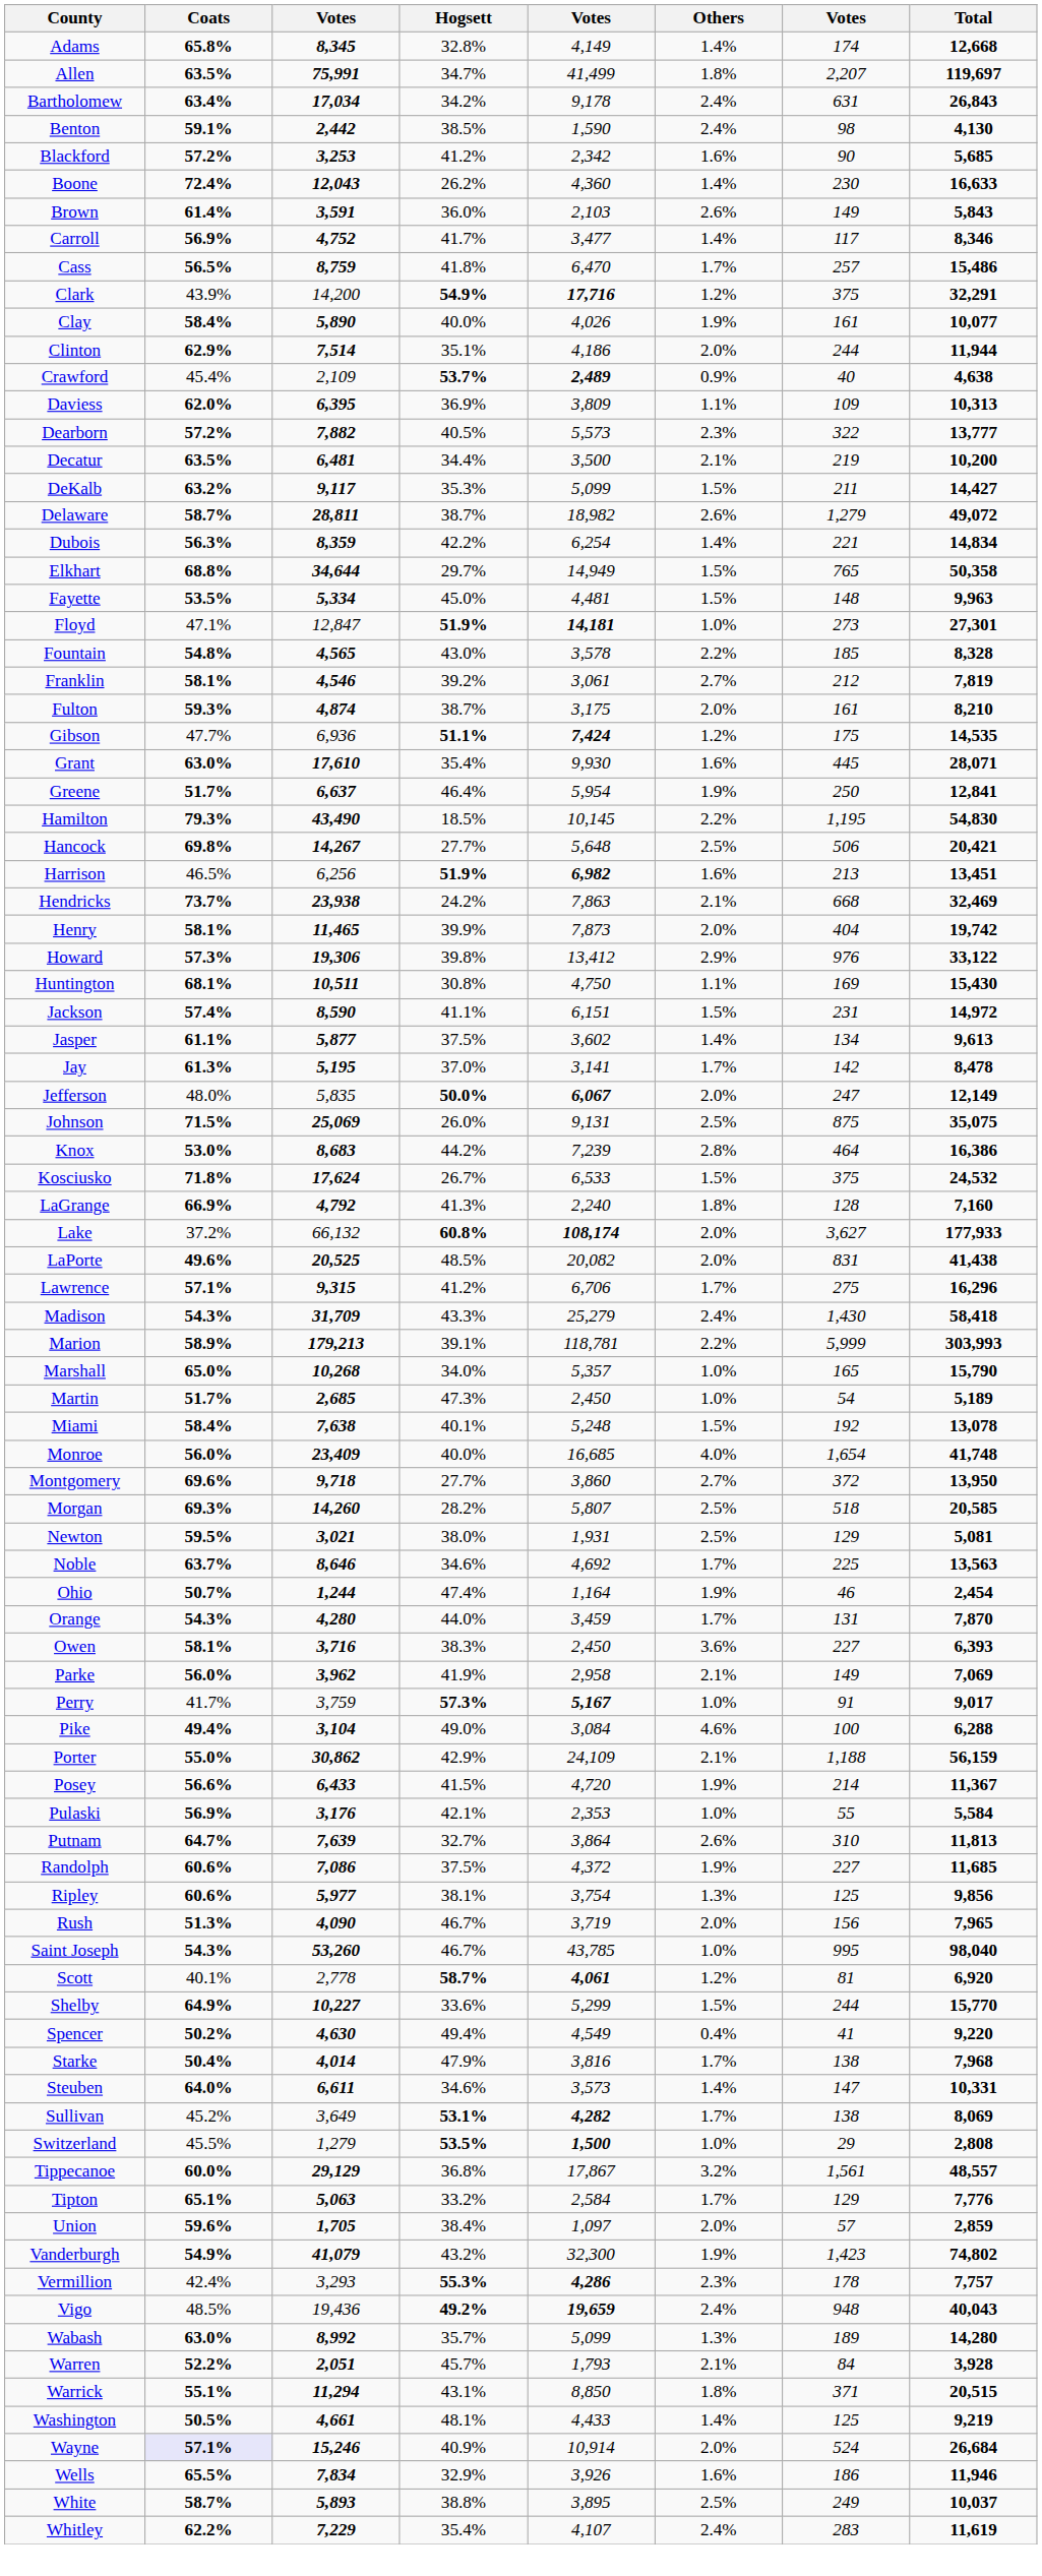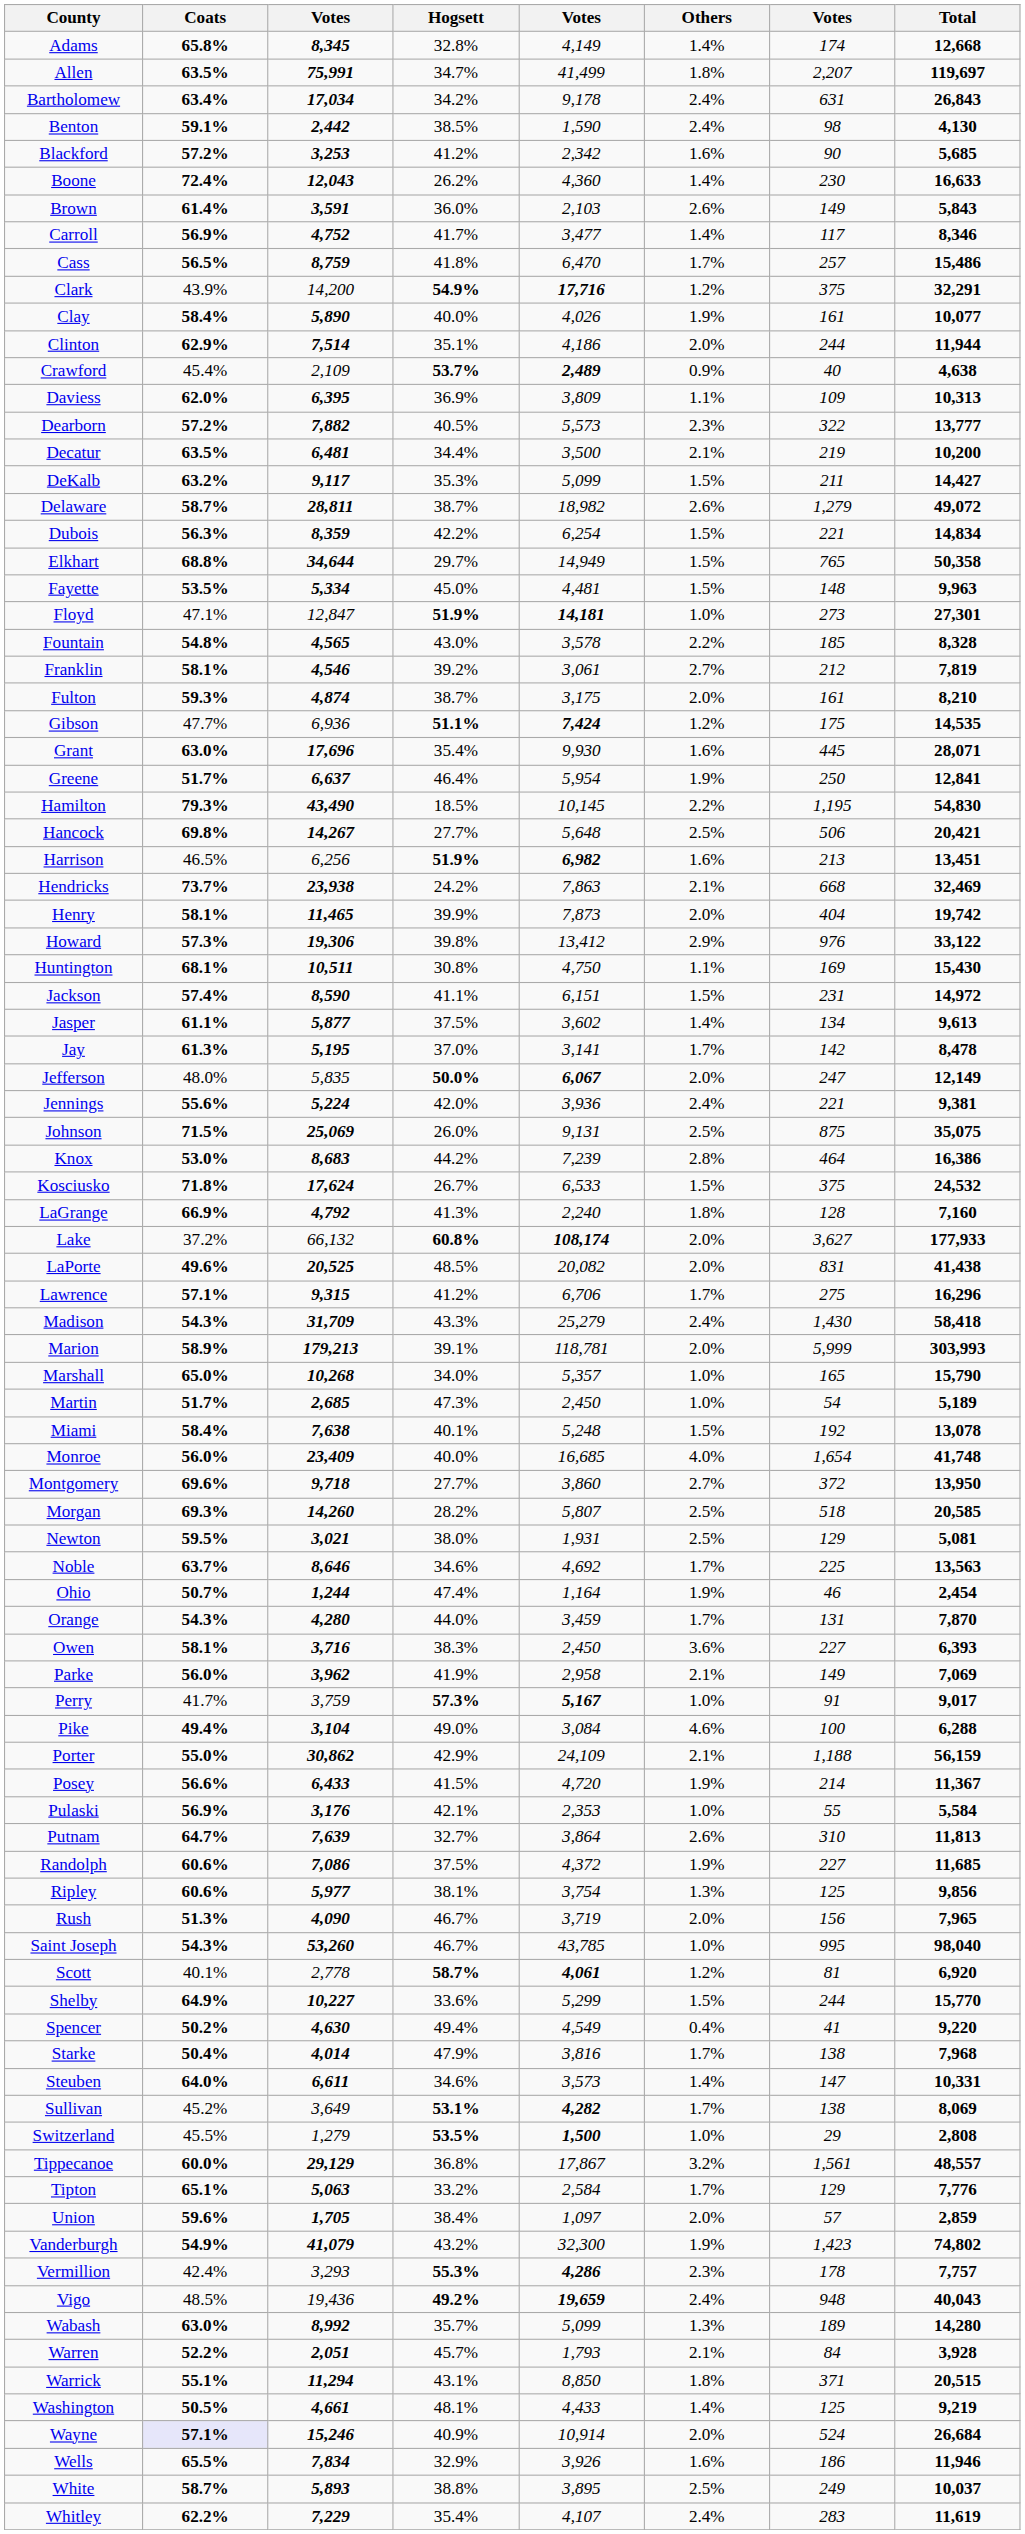Dubois | Others: 1.4% -> 1.5%
Grant | column 3: 17,610 -> 17,696
+ row: Jennings | 55.6% | 5,224 | 42.0% | 3,936 | 2.4% | 221 | 9,381
Marion | Others: 2.2% -> 2.0%
